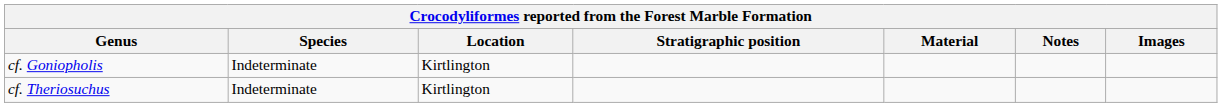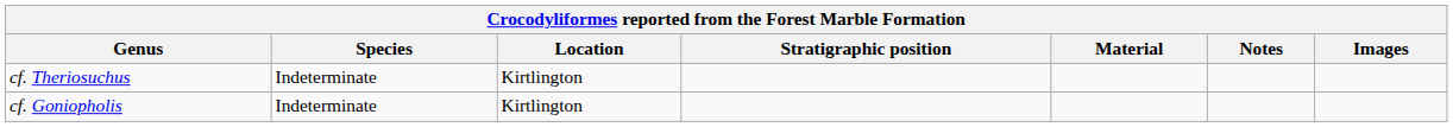rows swapped: cf. Goniopholis <-> cf. Theriosuchus
